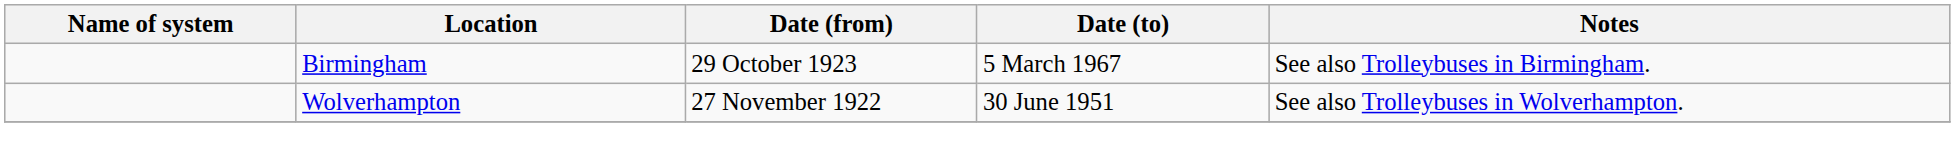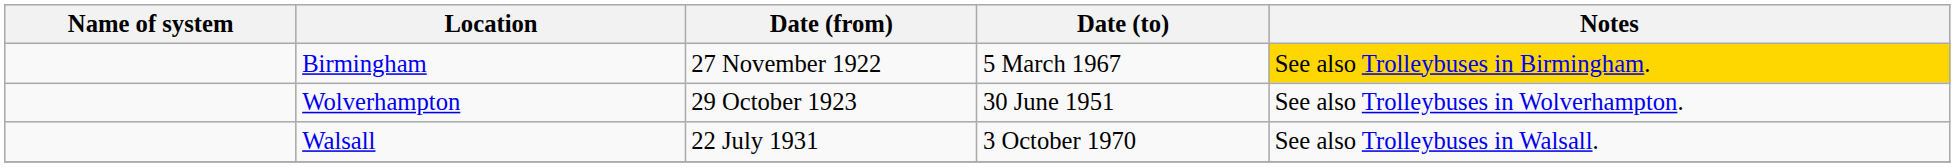Birmingham | Date (from): 29 October 1923 -> 27 November 1922
Birmingham | Notes: no background -> gold background
Wolverhampton | Date (from): 27 November 1922 -> 29 October 1923
+ row: Walsall | 22 July 1931 | 3 October 1970 | See also Trolleybuses in Walsall.
